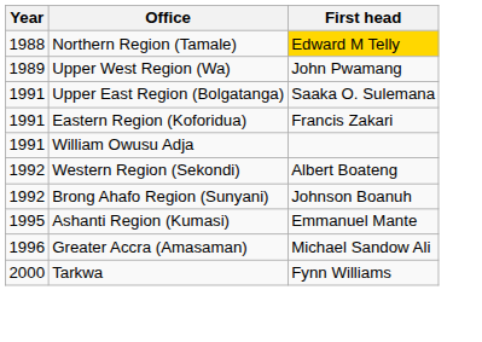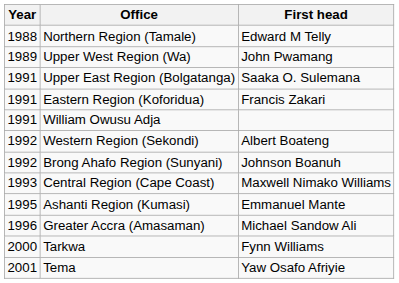Northern Region (Tamale) | First head: gold background -> no background
+ row: 1993 | Central Region (Cape Coast) | Maxwell Nimako Williams
+ row: 2001 | Tema | Yaw Osafo Afriyie
